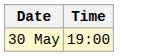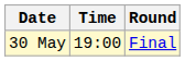+ column: Round | Final
